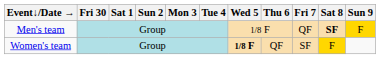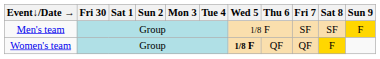Men's team | Fri 7: QF -> SF
Men's team | Sat 8: bold -> normal
Women's team | Fri 7: SF -> QF
